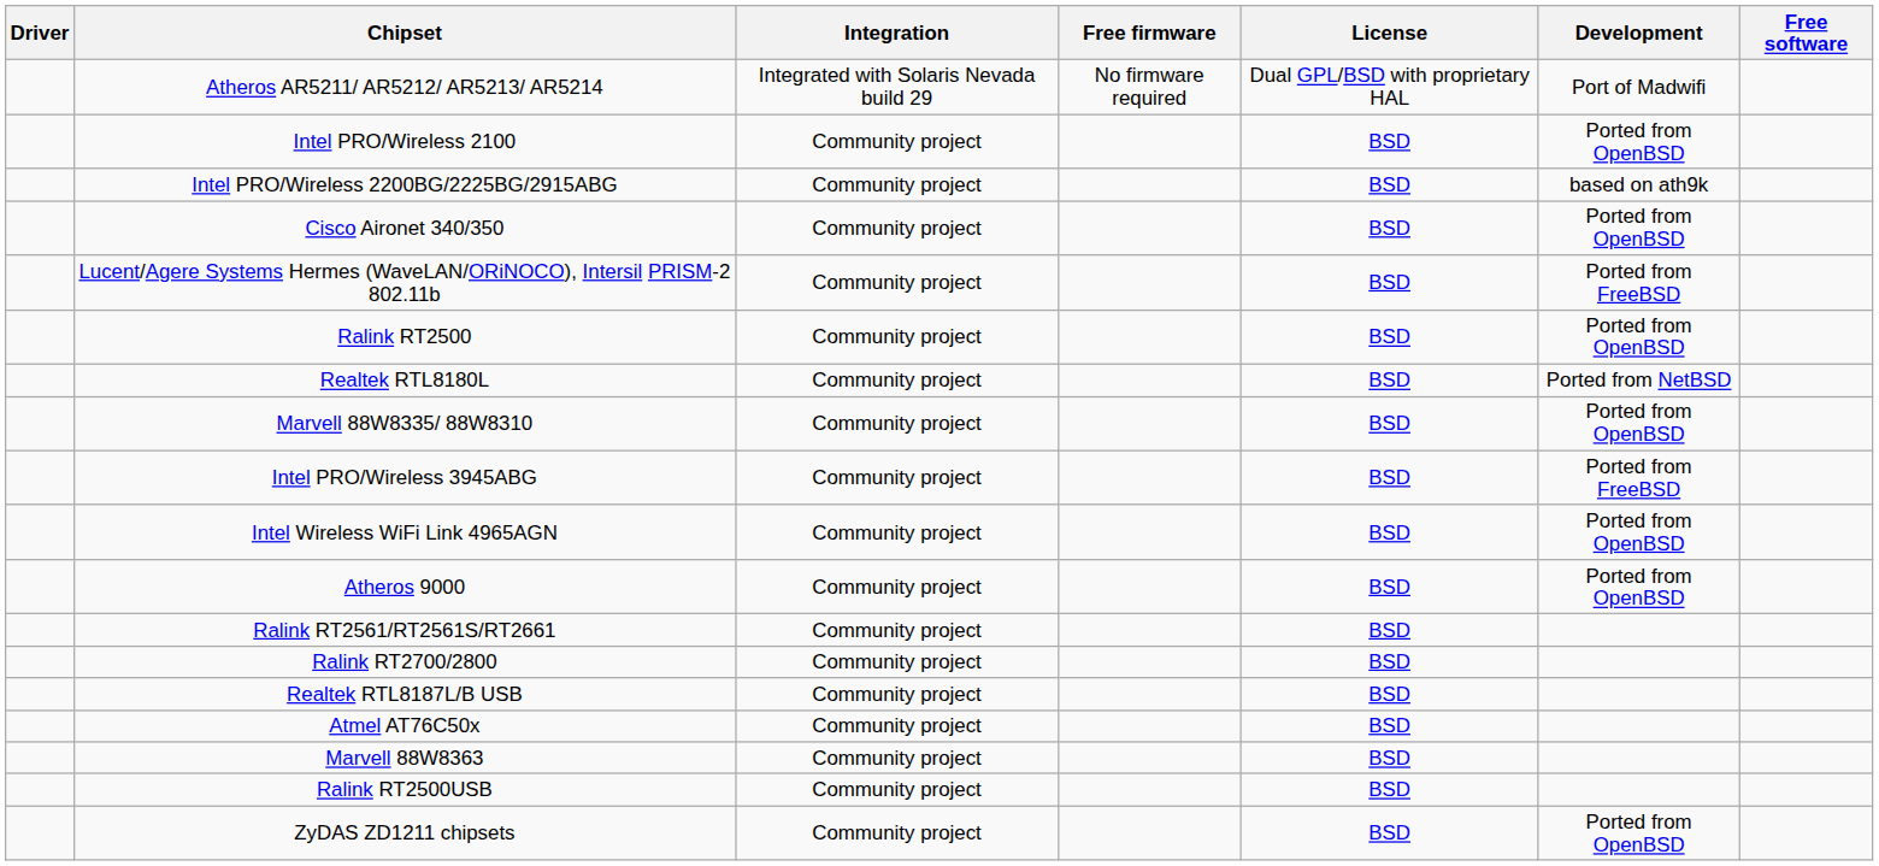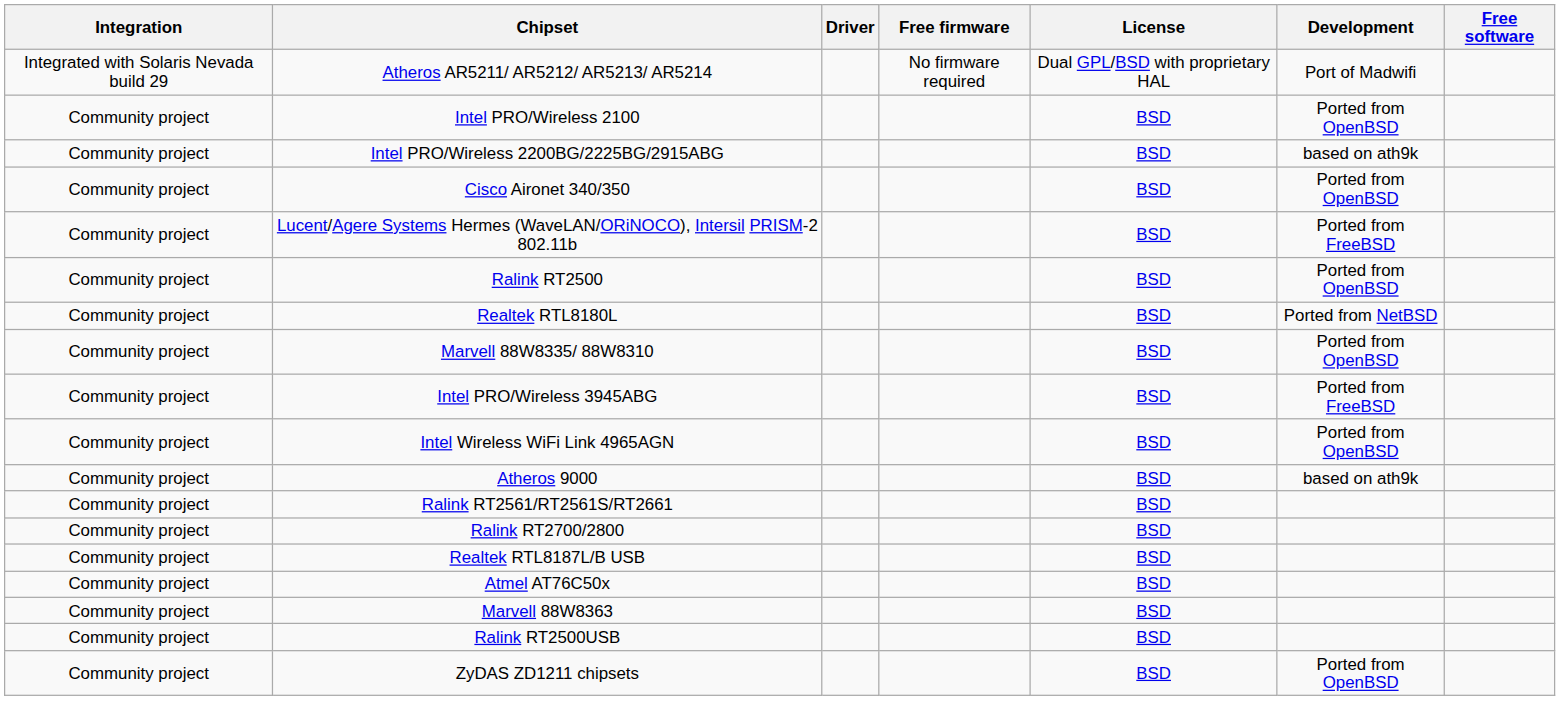columns swapped: Driver <-> Integration
Atheros 9000 | Development: Ported from OpenBSD -> based on ath9k
